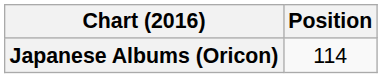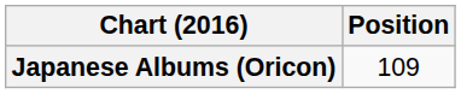Japanese Albums (Oricon) | Position: 114 -> 109
